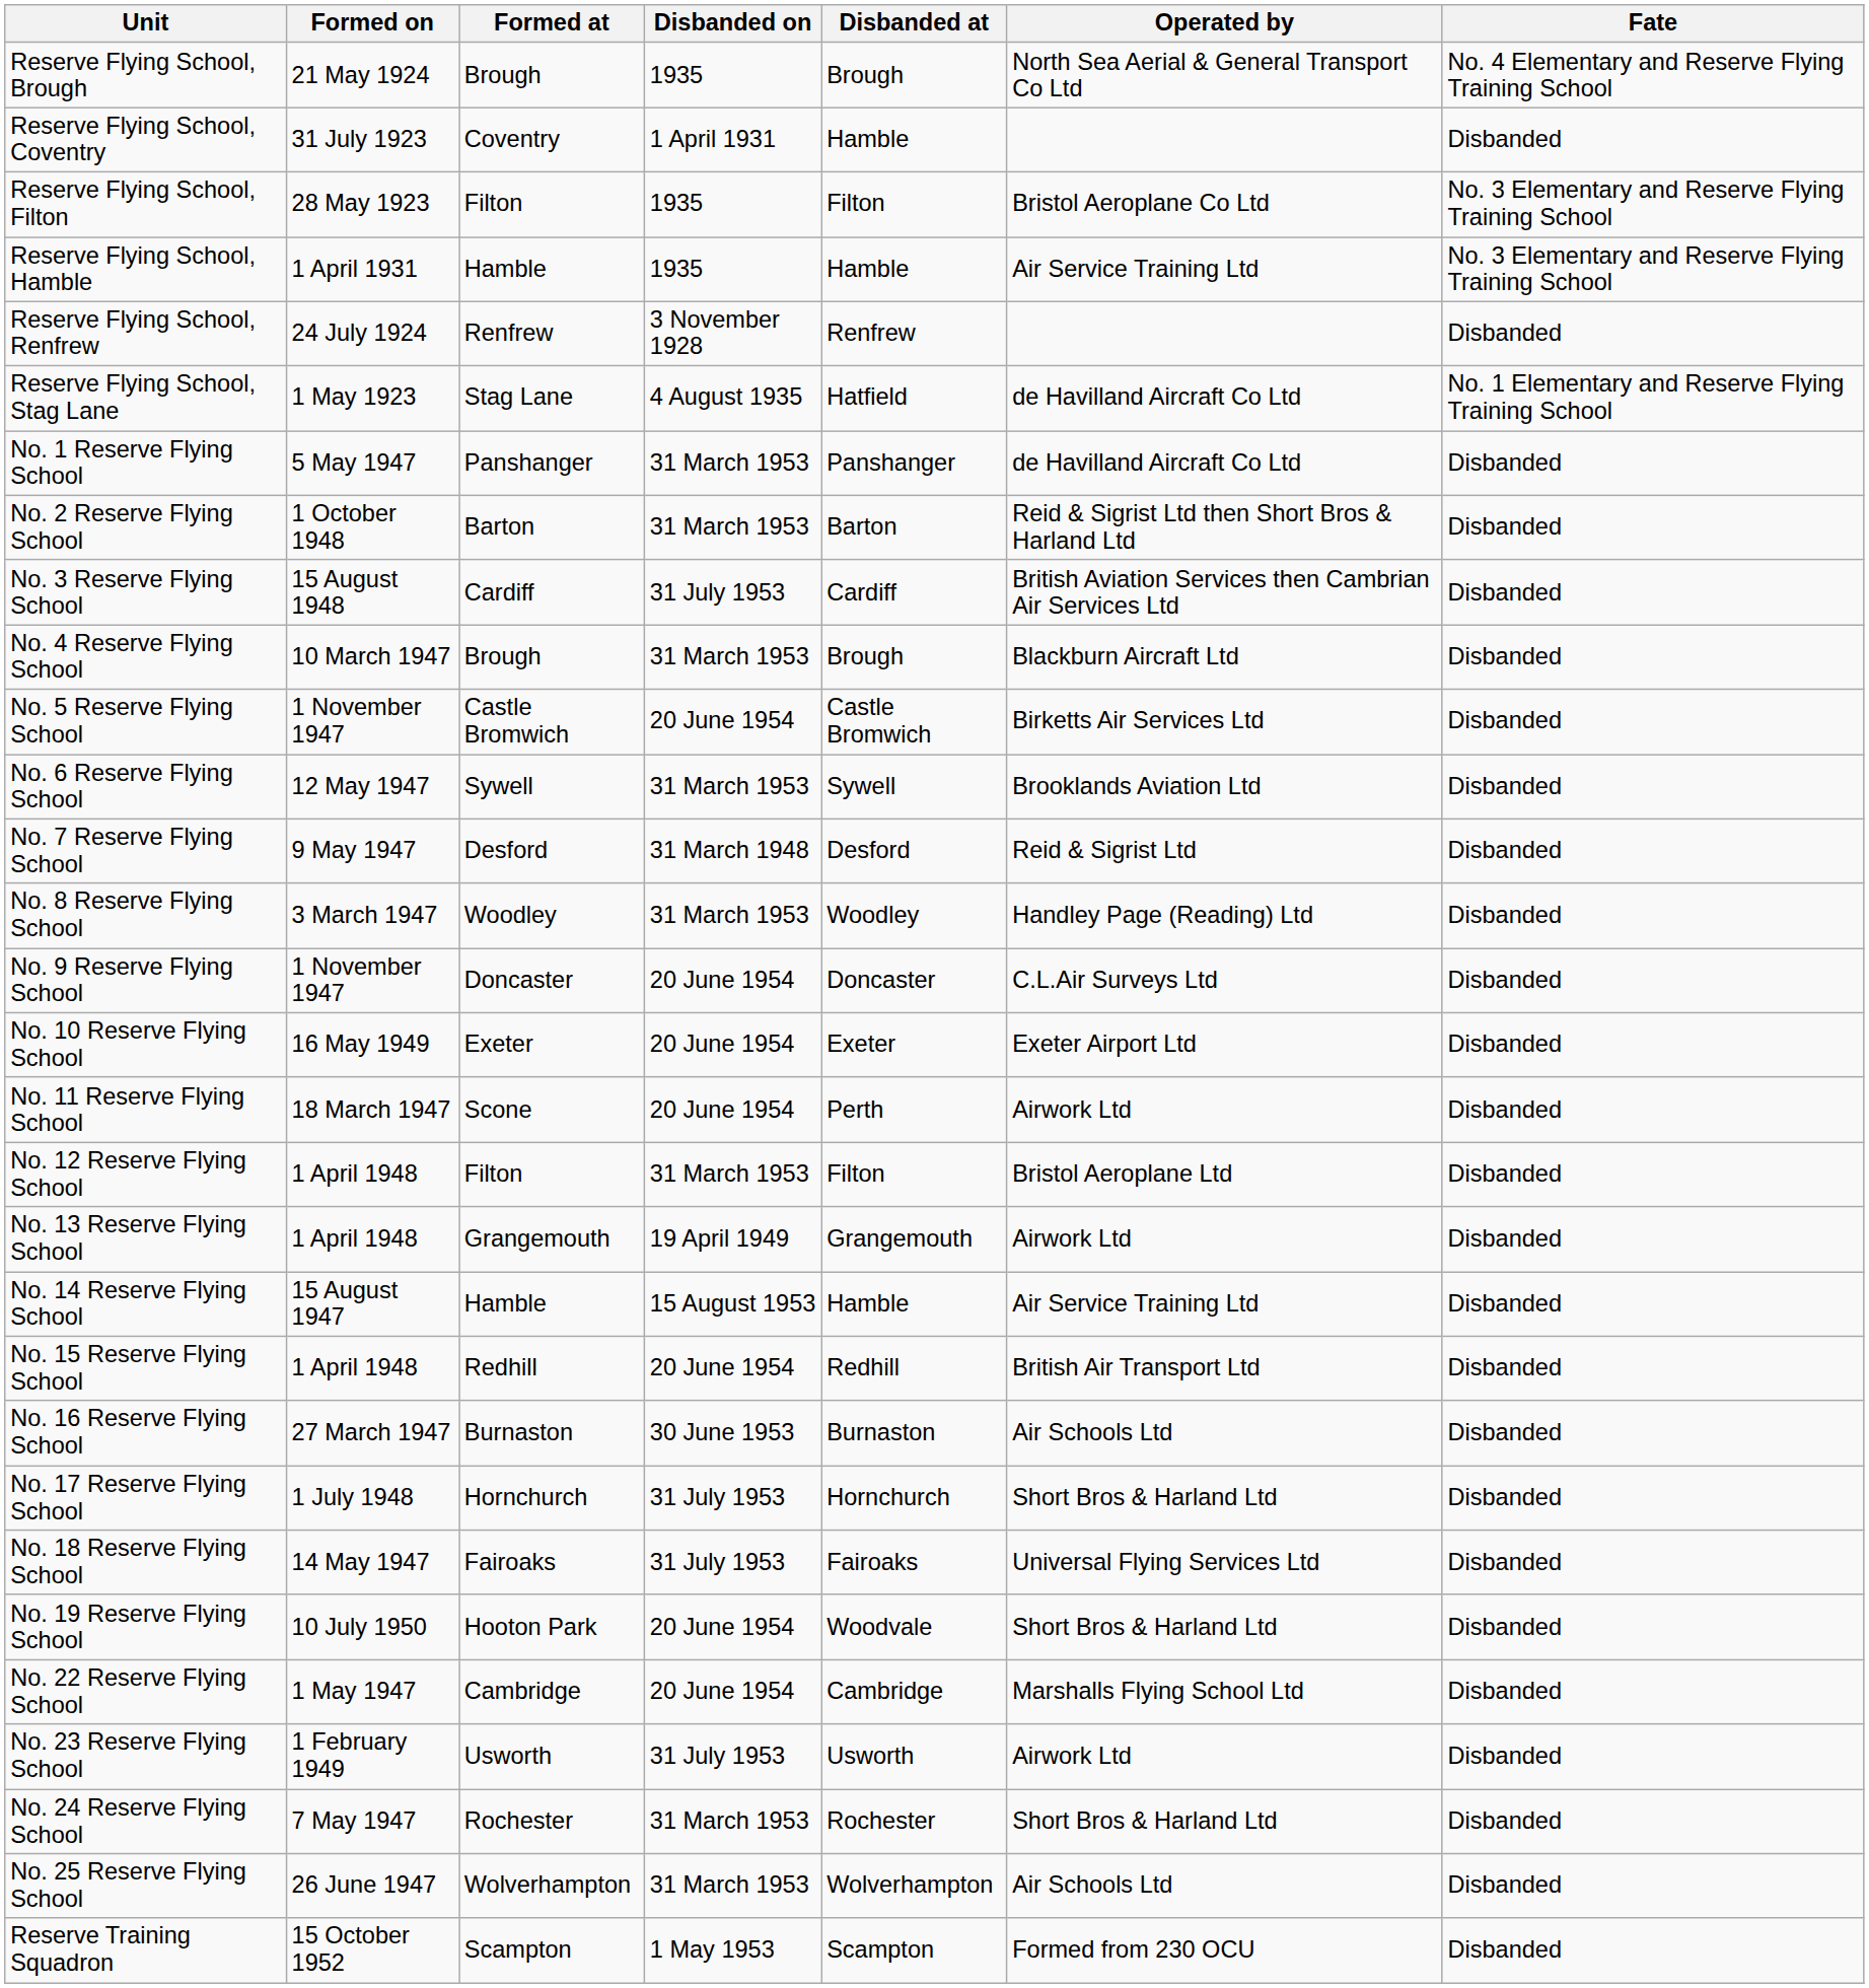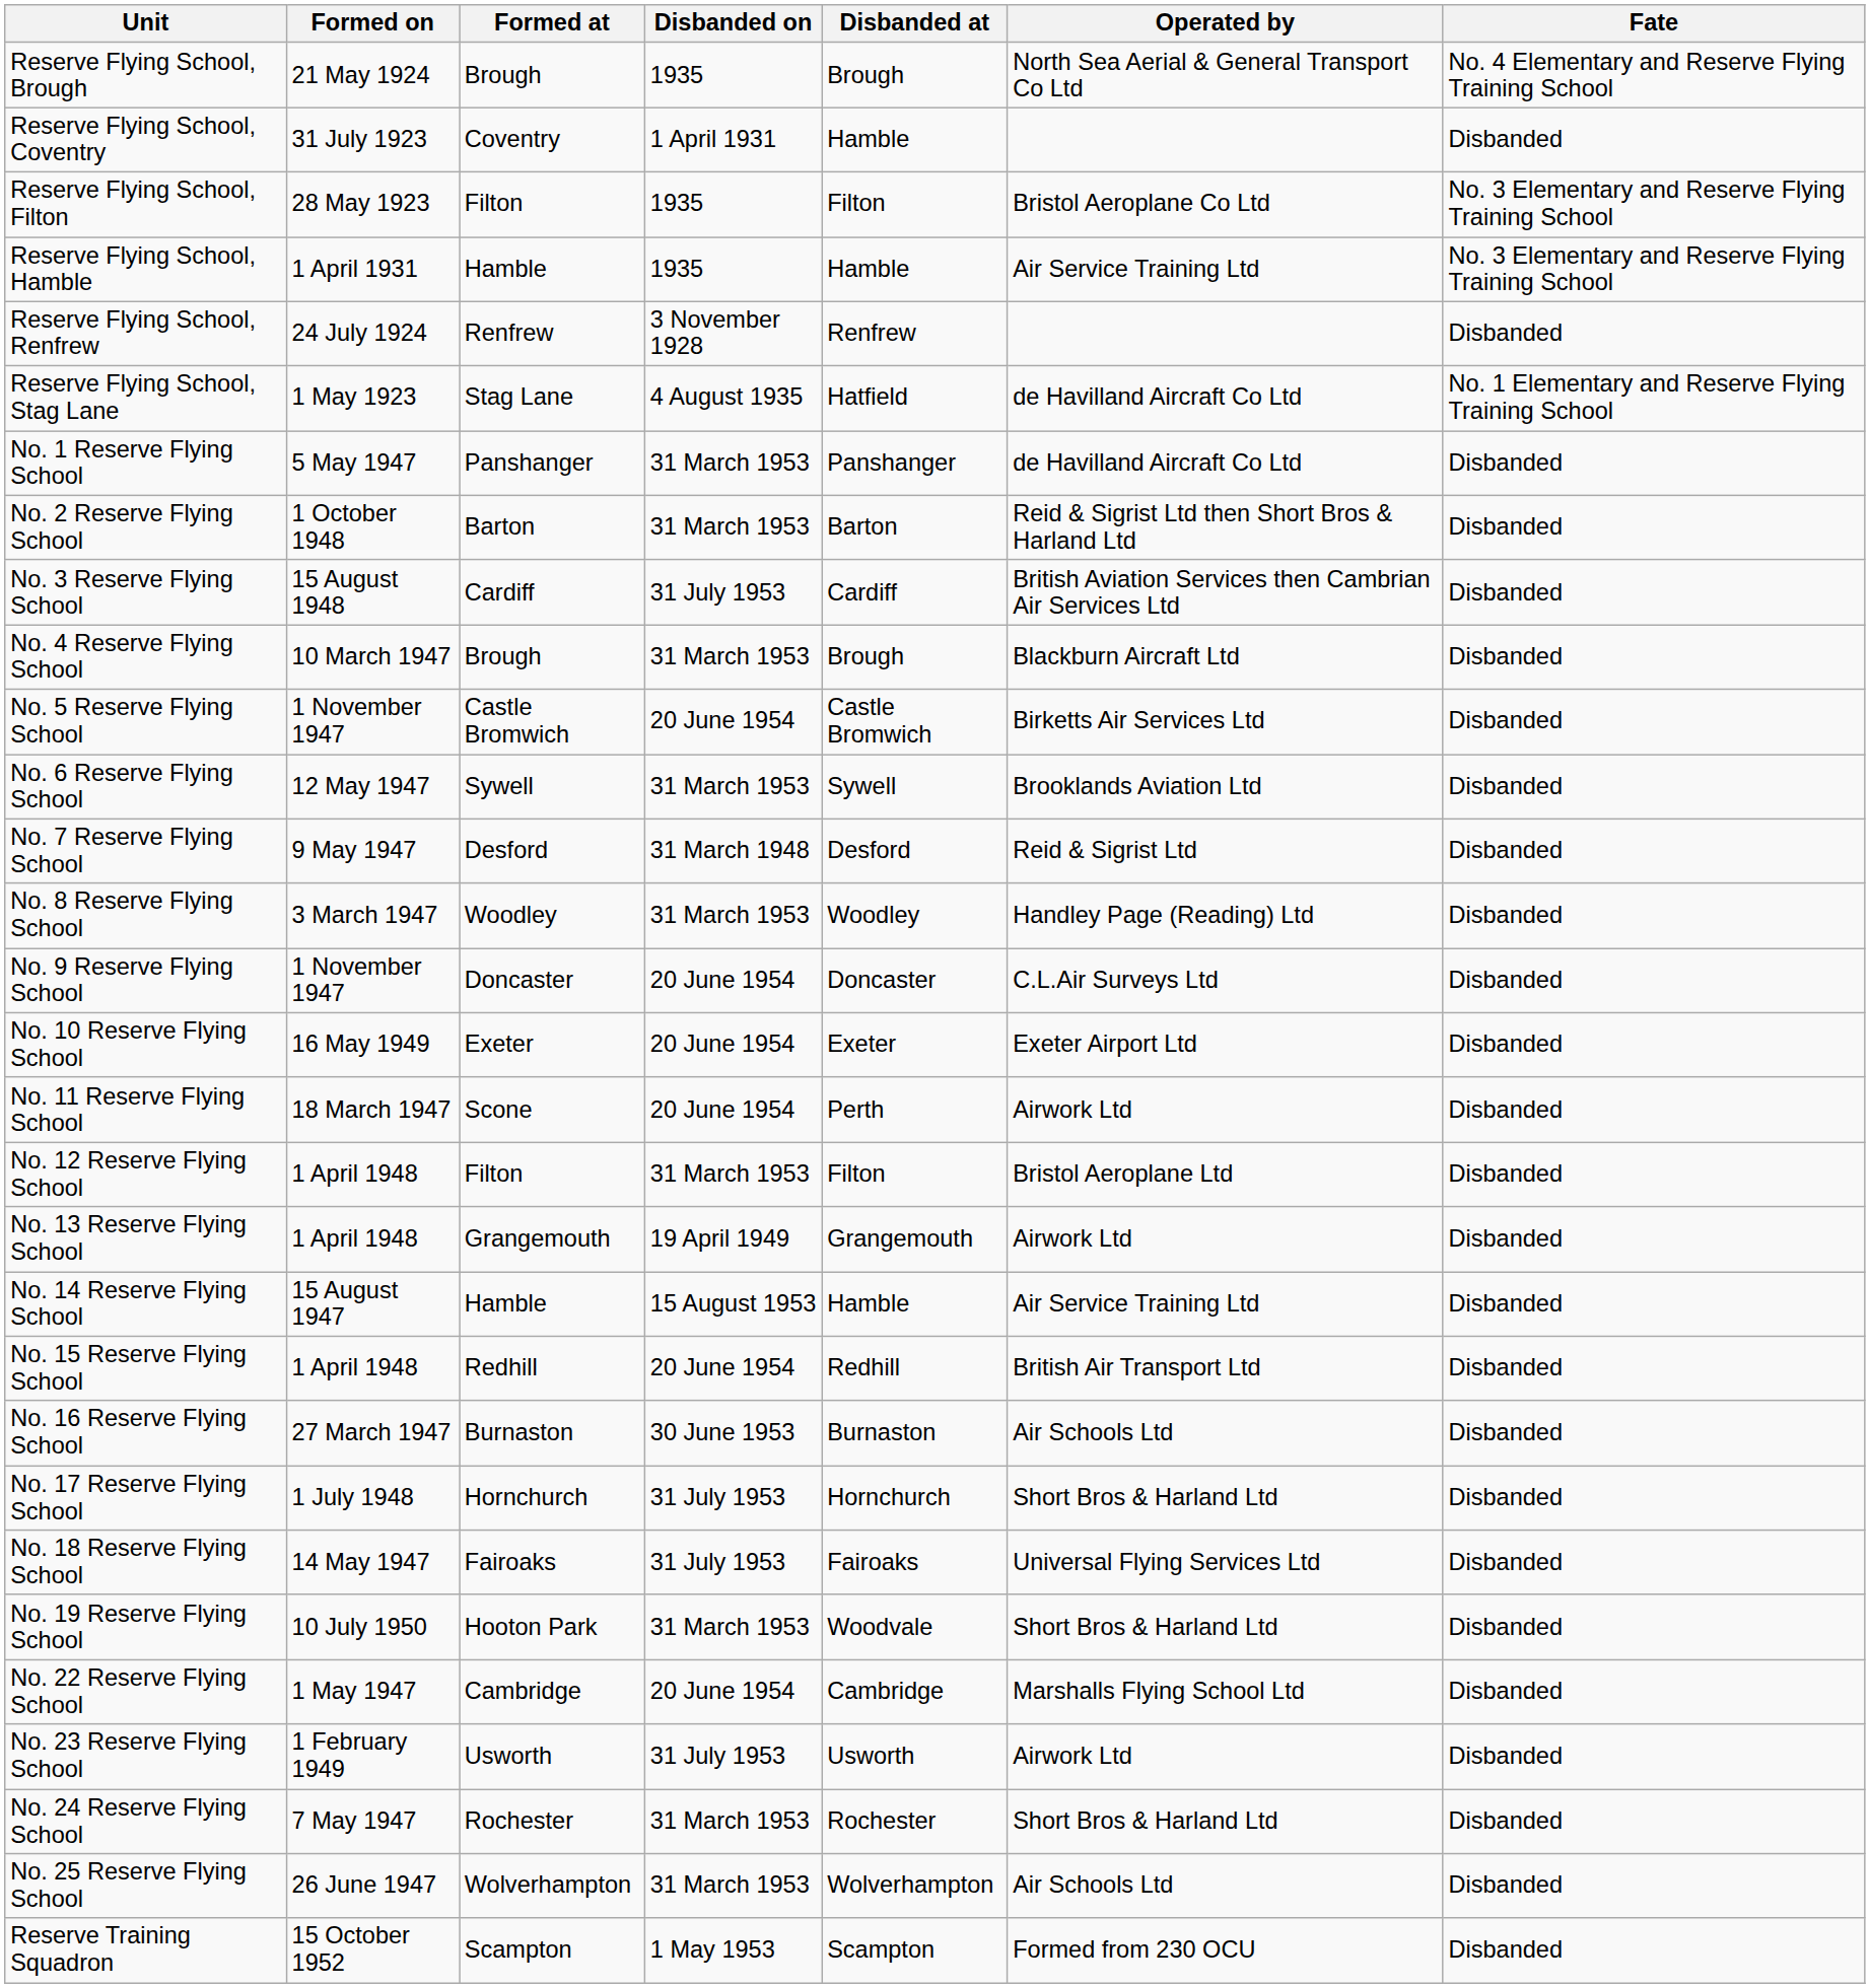No. 19 Reserve Flying School | Disbanded on: 20 June 1954 -> 31 March 1953
